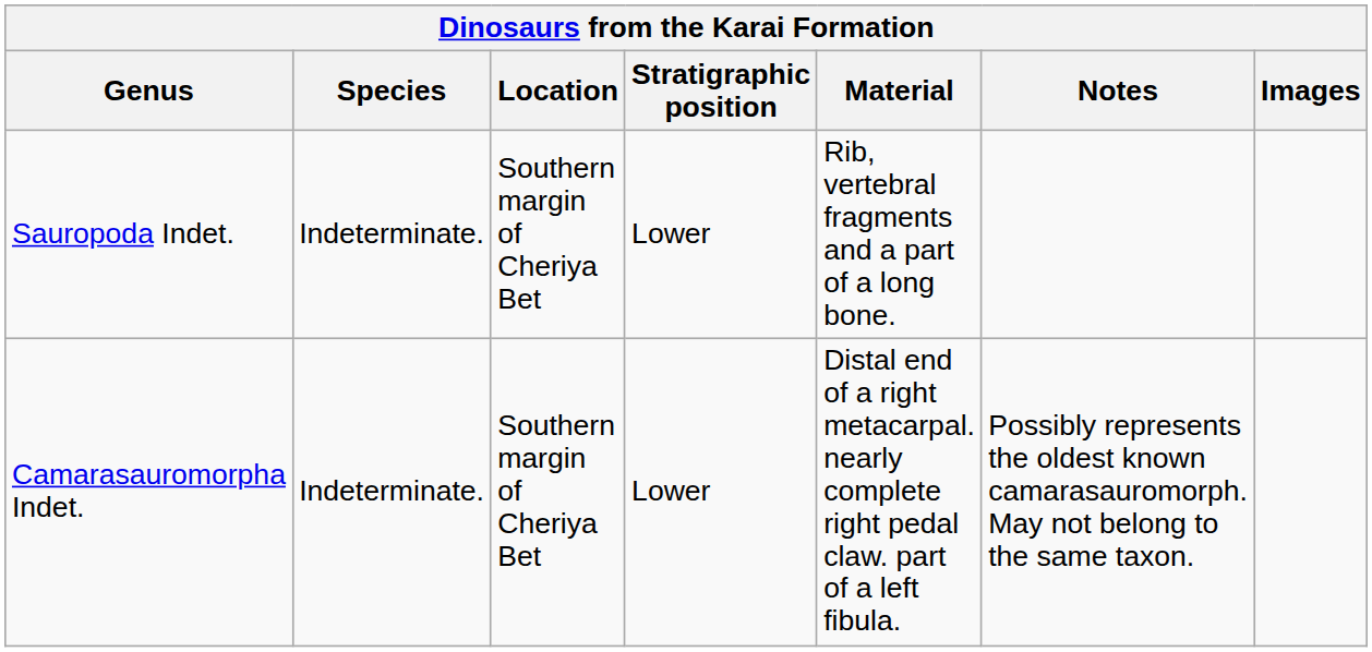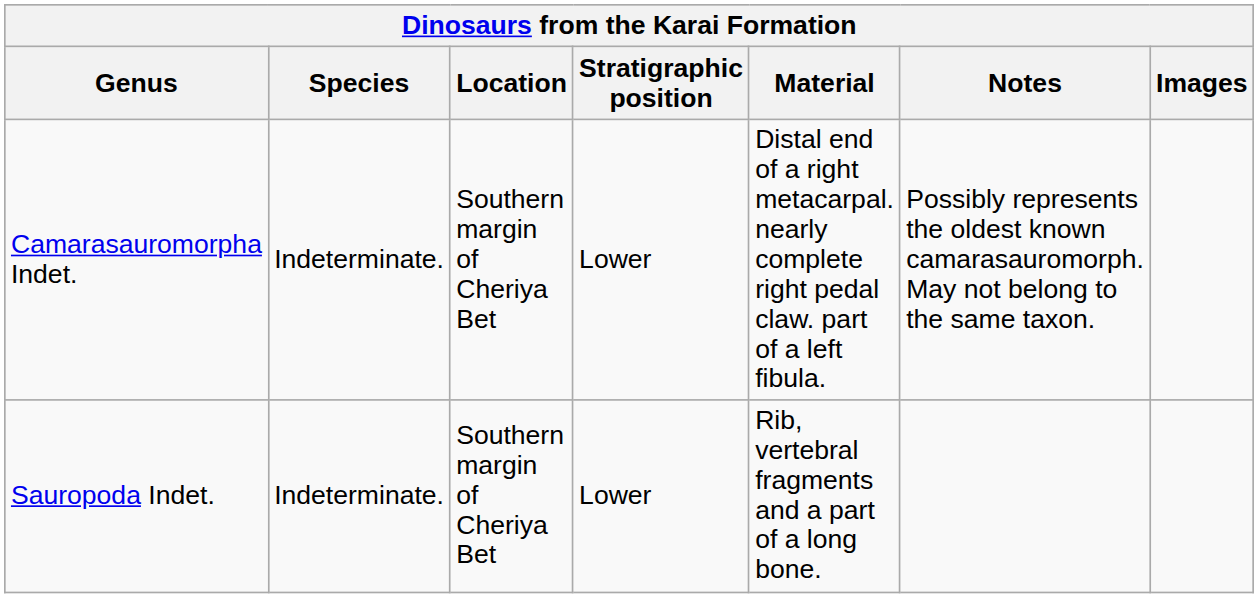rows swapped: Sauropoda Indet. <-> Camarasauromorpha Indet.
